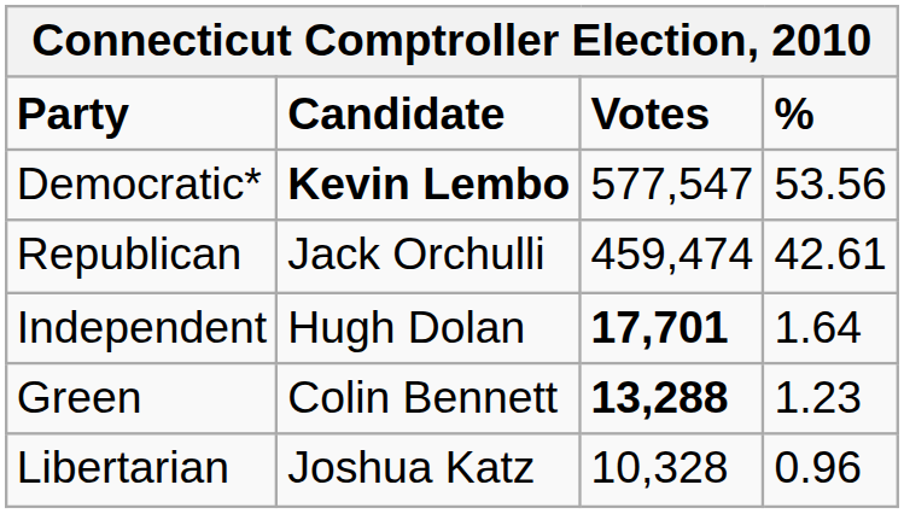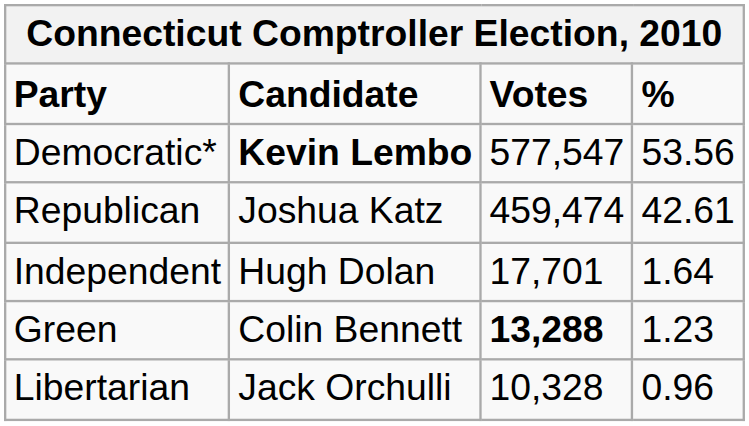Republican | Candidate: Jack Orchulli -> Joshua Katz
Independent | Votes: bold -> normal
Libertarian | Candidate: Joshua Katz -> Jack Orchulli
